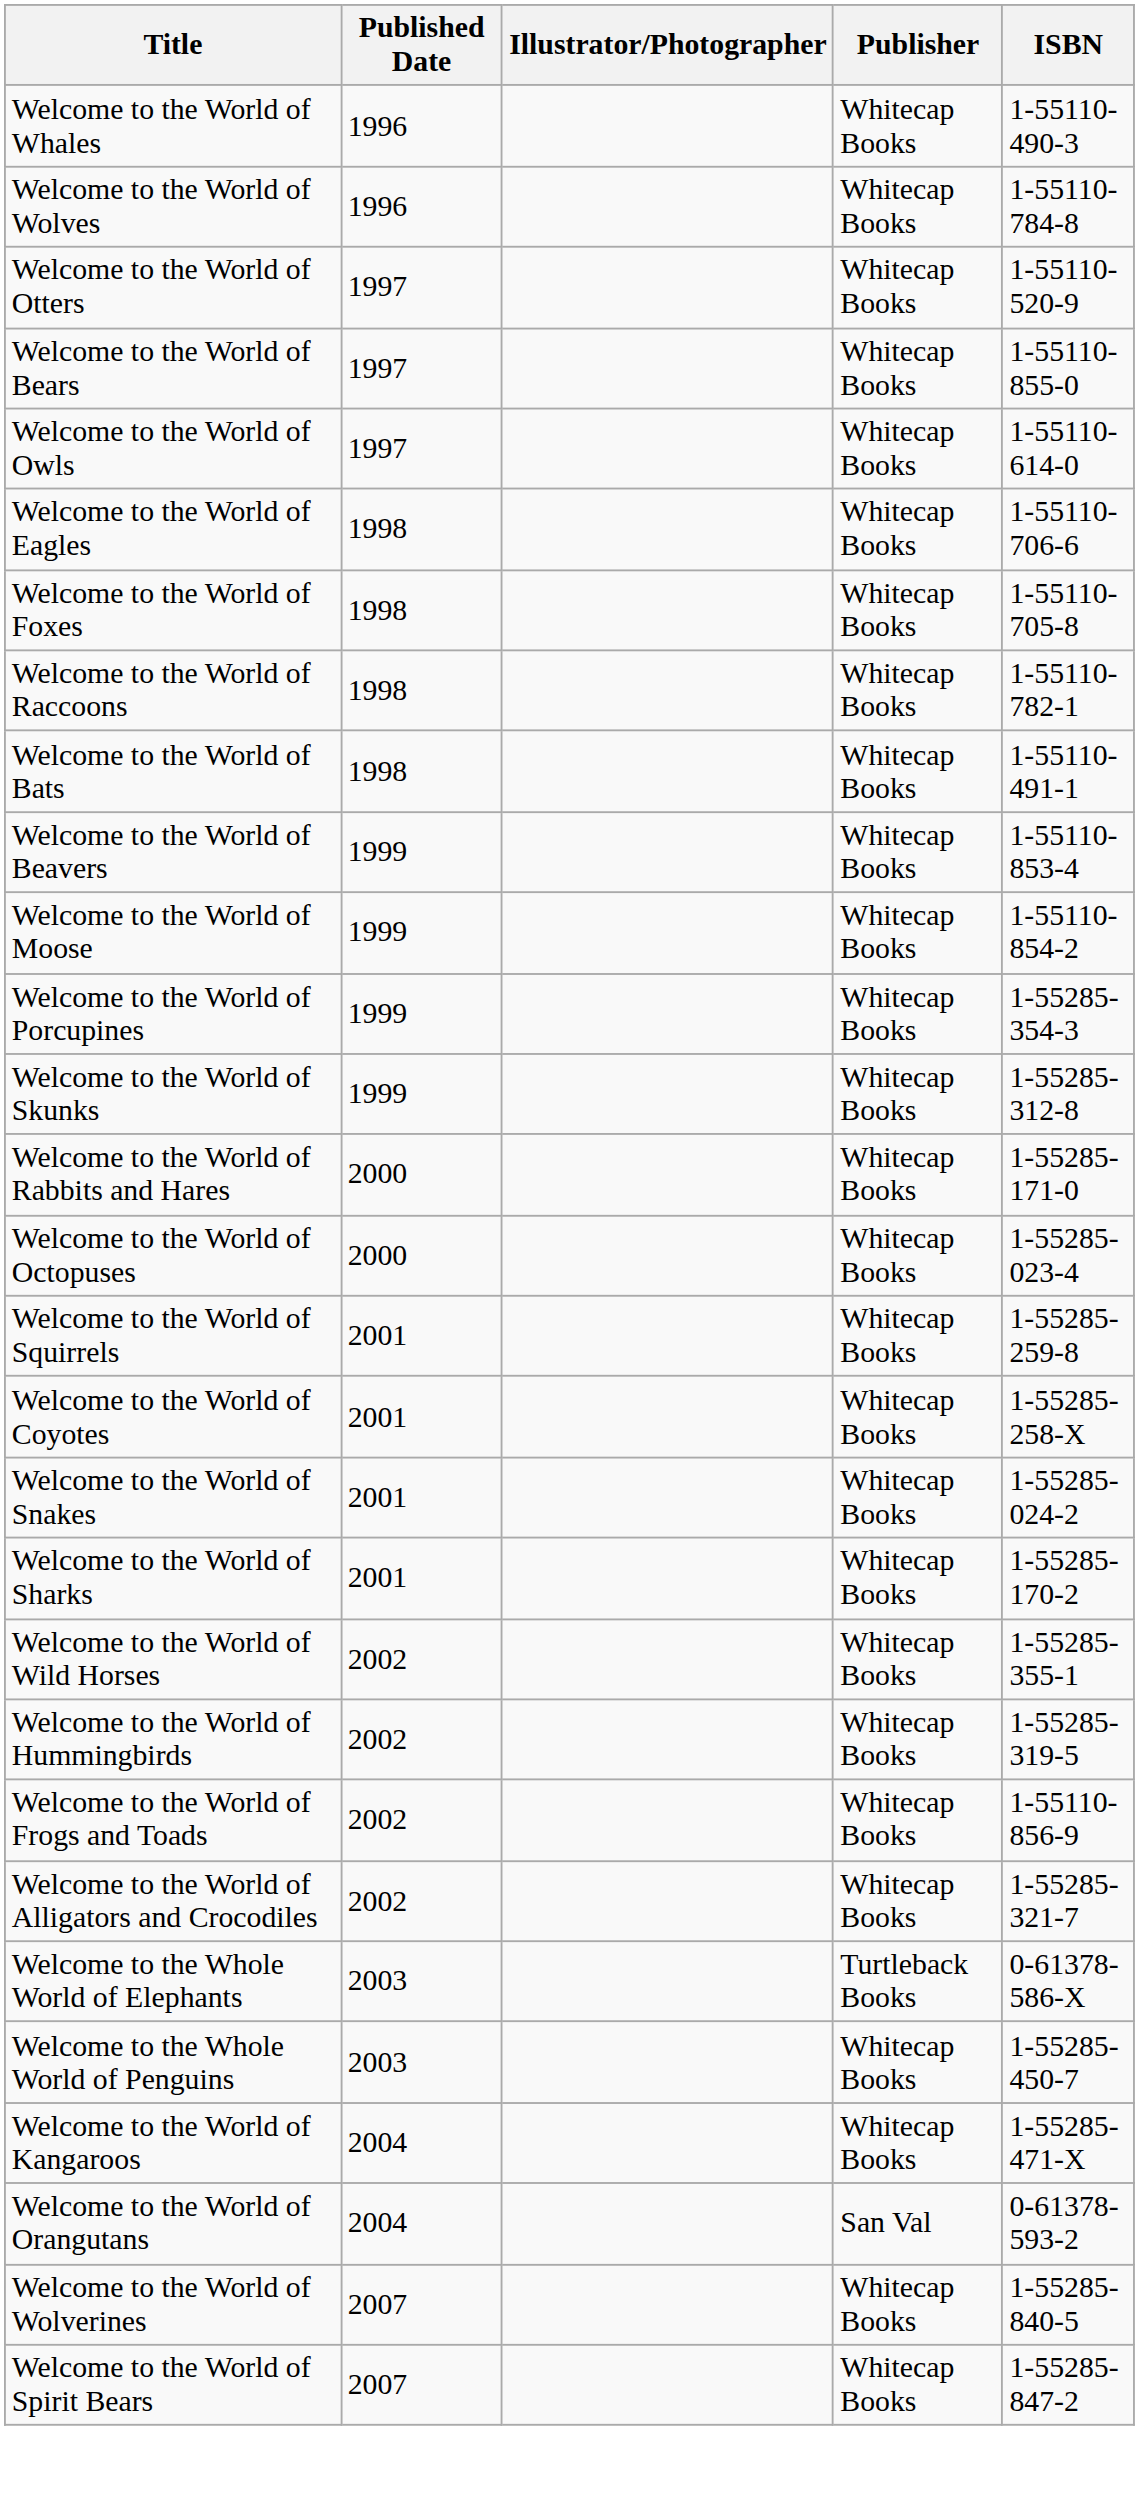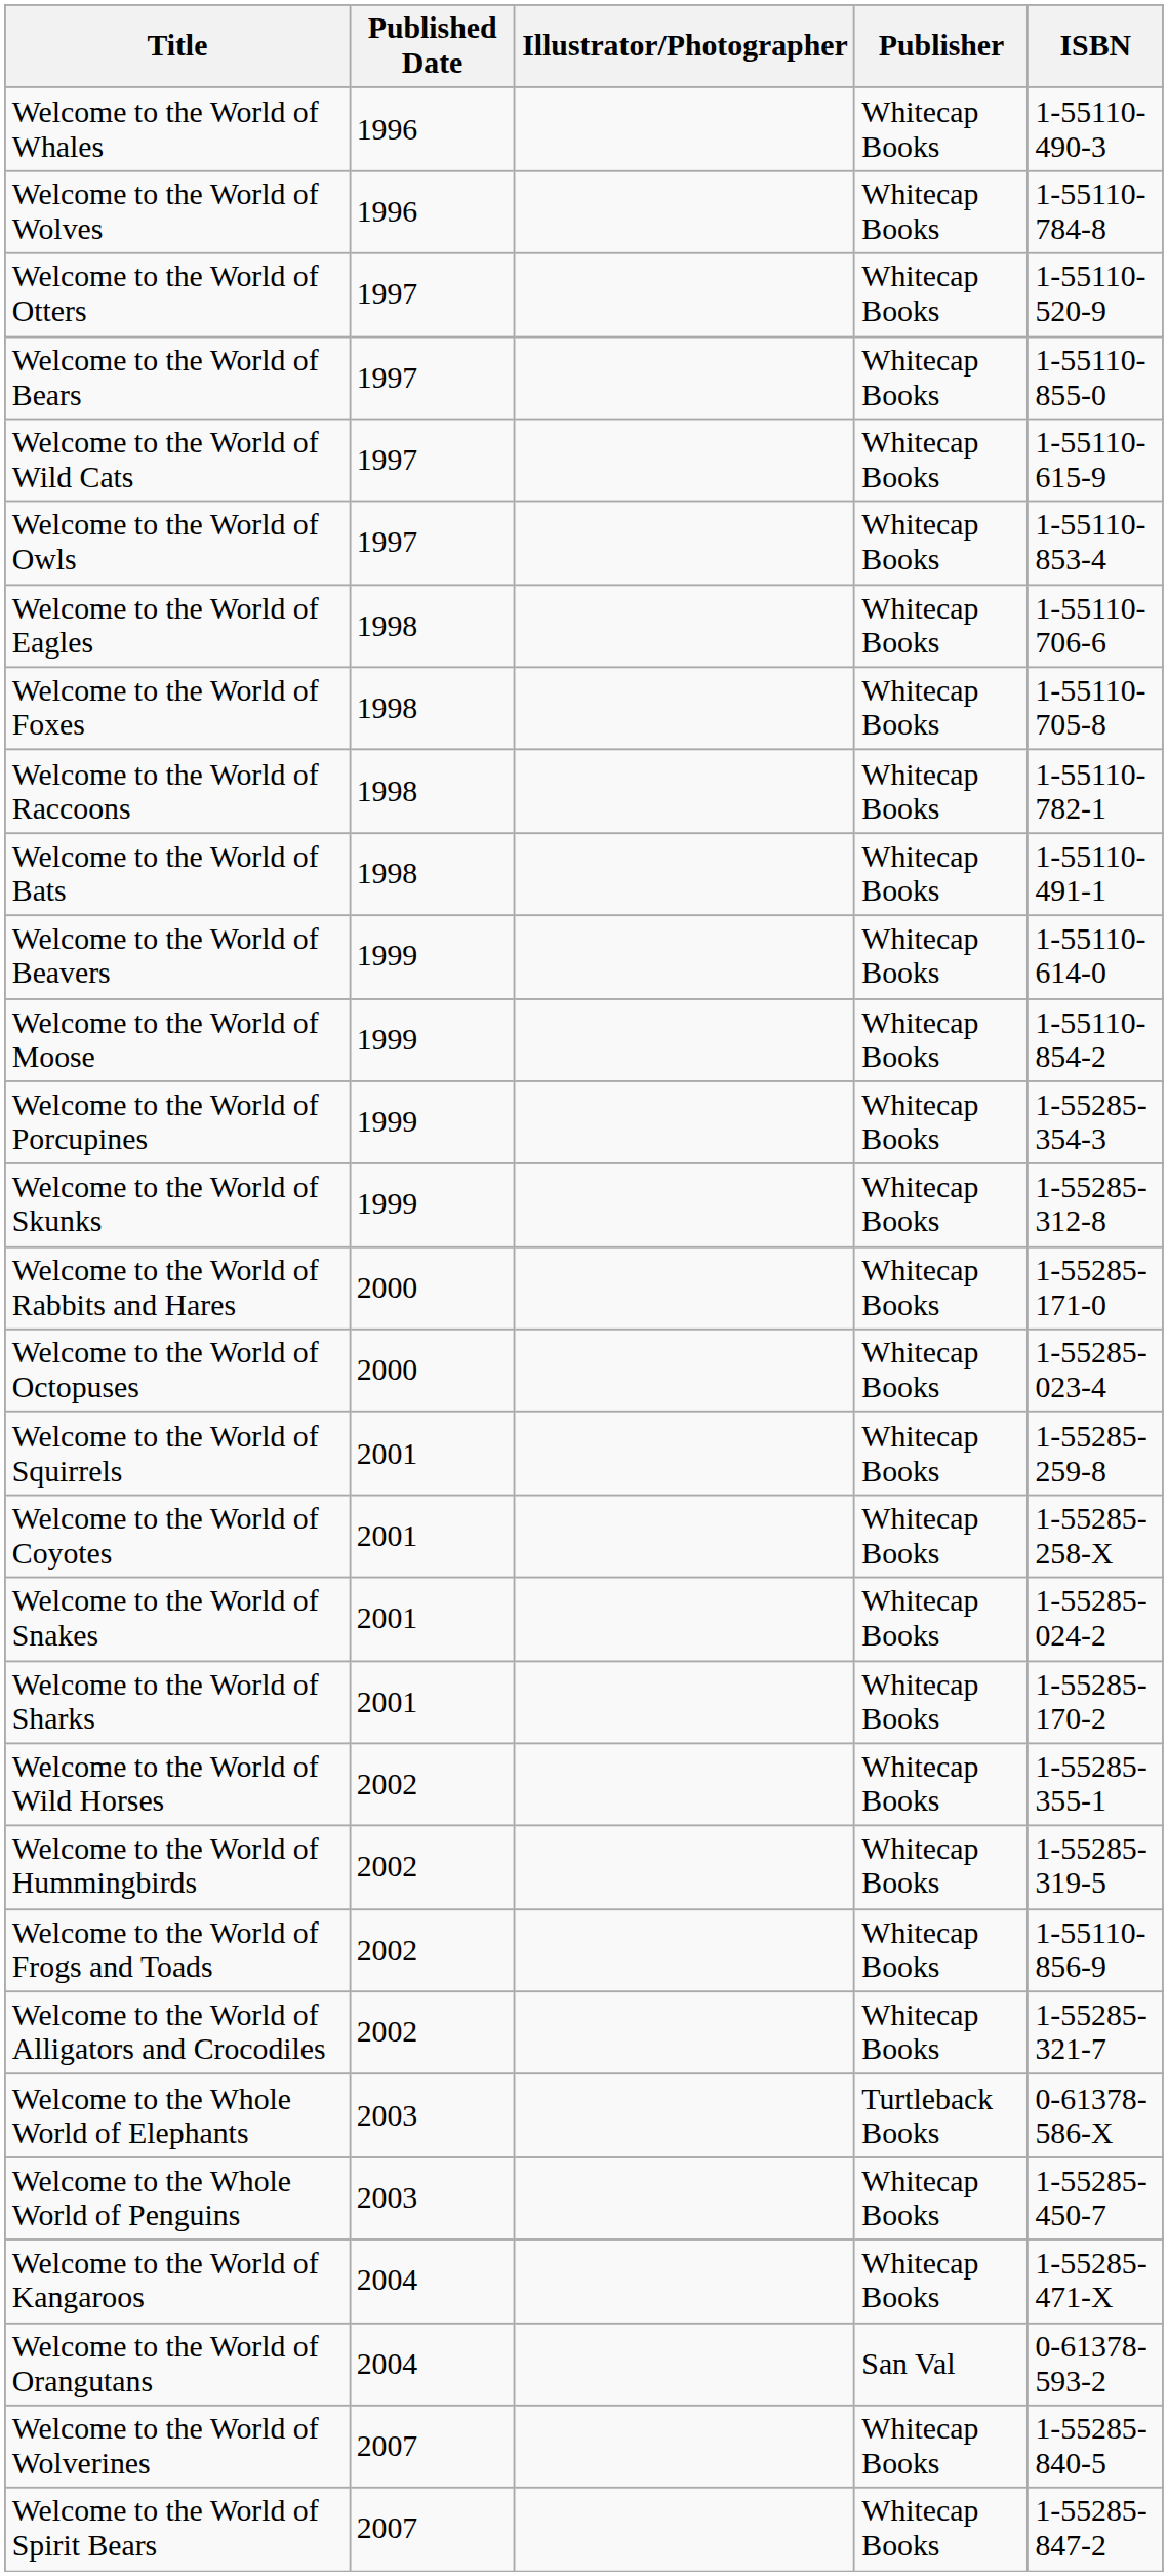+ row: Welcome to the World of Wild Cats | 1997 | Whitecap Books | 1-55110-615-9
Welcome to the World of Owls | ISBN: 1-55110-614-0 -> 1-55110-853-4
Welcome to the World of Beavers | ISBN: 1-55110-853-4 -> 1-55110-614-0
